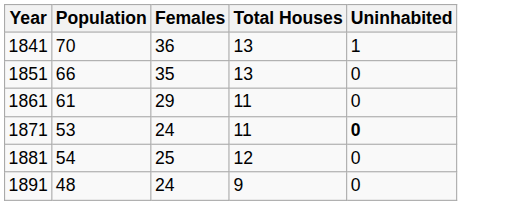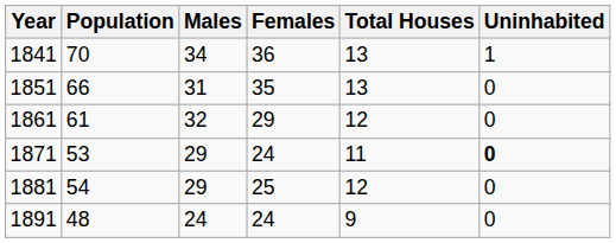+ column: Males | 34 | 31 | 32 | 29 | 29 | 24
1861 | Total Houses: 11 -> 12
